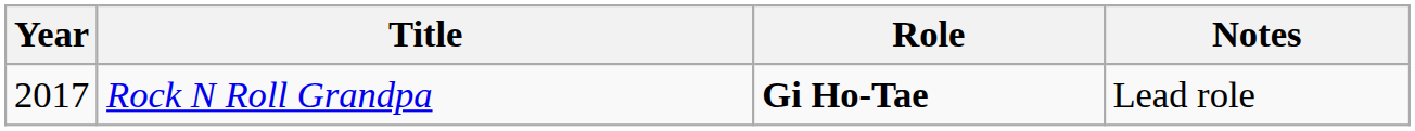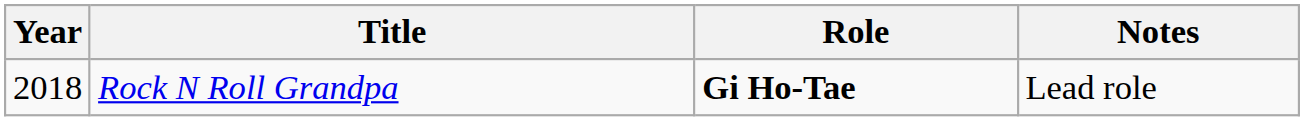Rock N Roll Grandpa | Year: 2017 -> 2018
